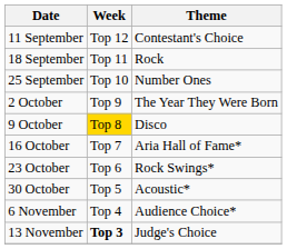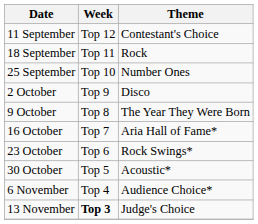2 October | Theme: The Year They Were Born -> Disco
9 October | Week: gold background -> no background
9 October | Theme: Disco -> The Year They Were Born
